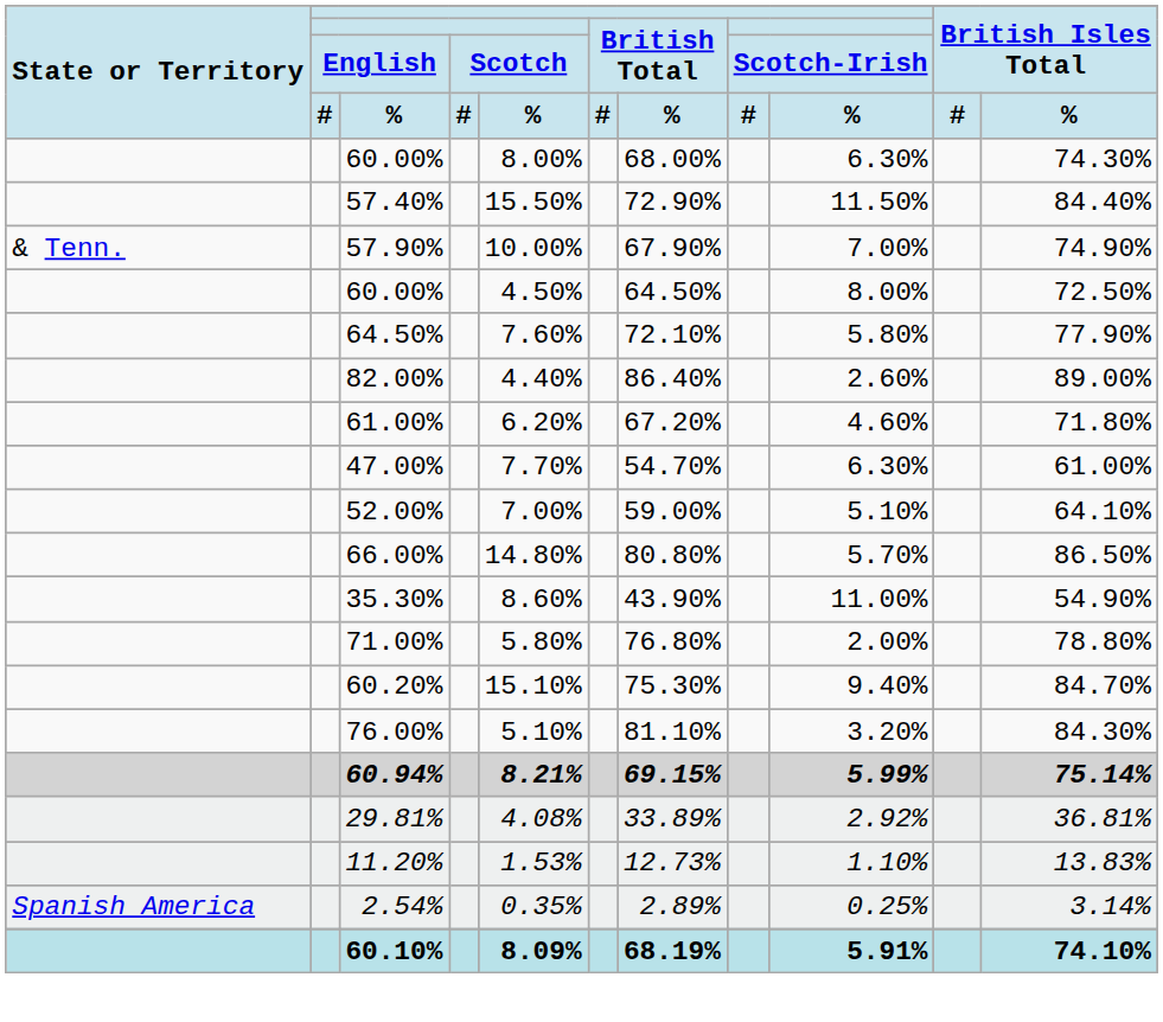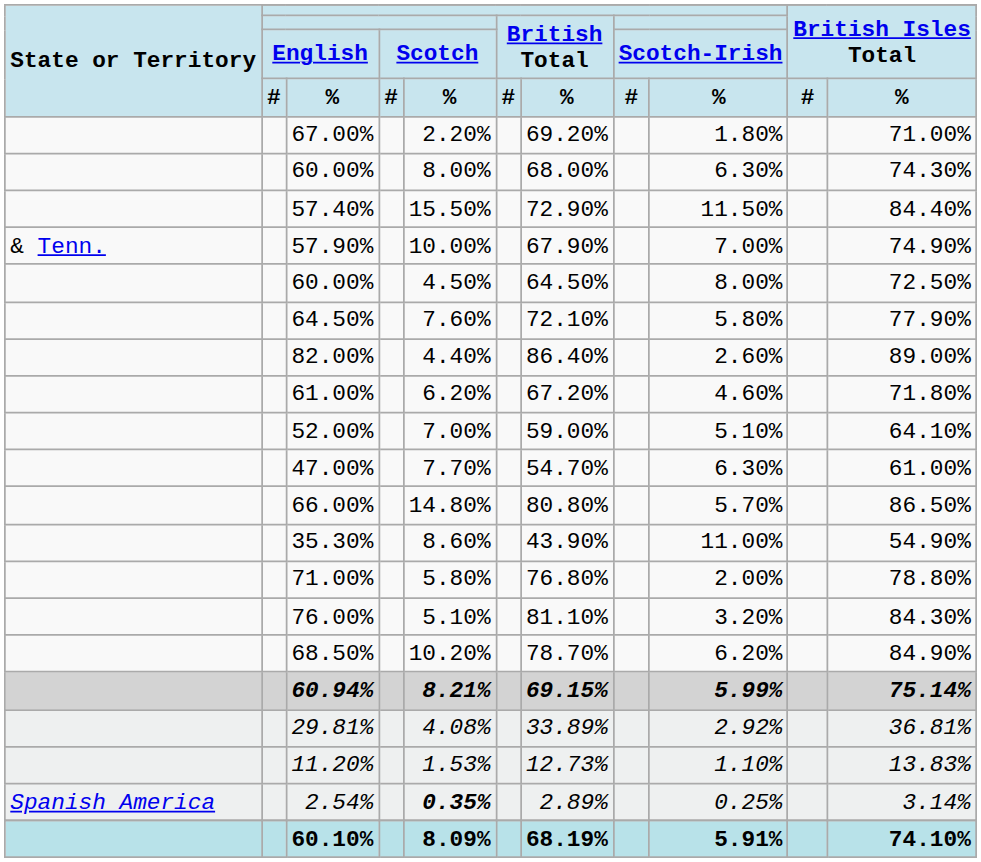+ row: 67.00% | 2.20% | 69.20% | 1.80% | 71.00%
rows swapped: 47.00% <-> 52.00%
- row: 60.20% | 15.10% | 75.30% | 9.40% | 84.70%
+ row: 68.50% | 10.20% | 78.70% | 6.20% | 84.90%
2.54% | Scotch / %: normal -> bold
